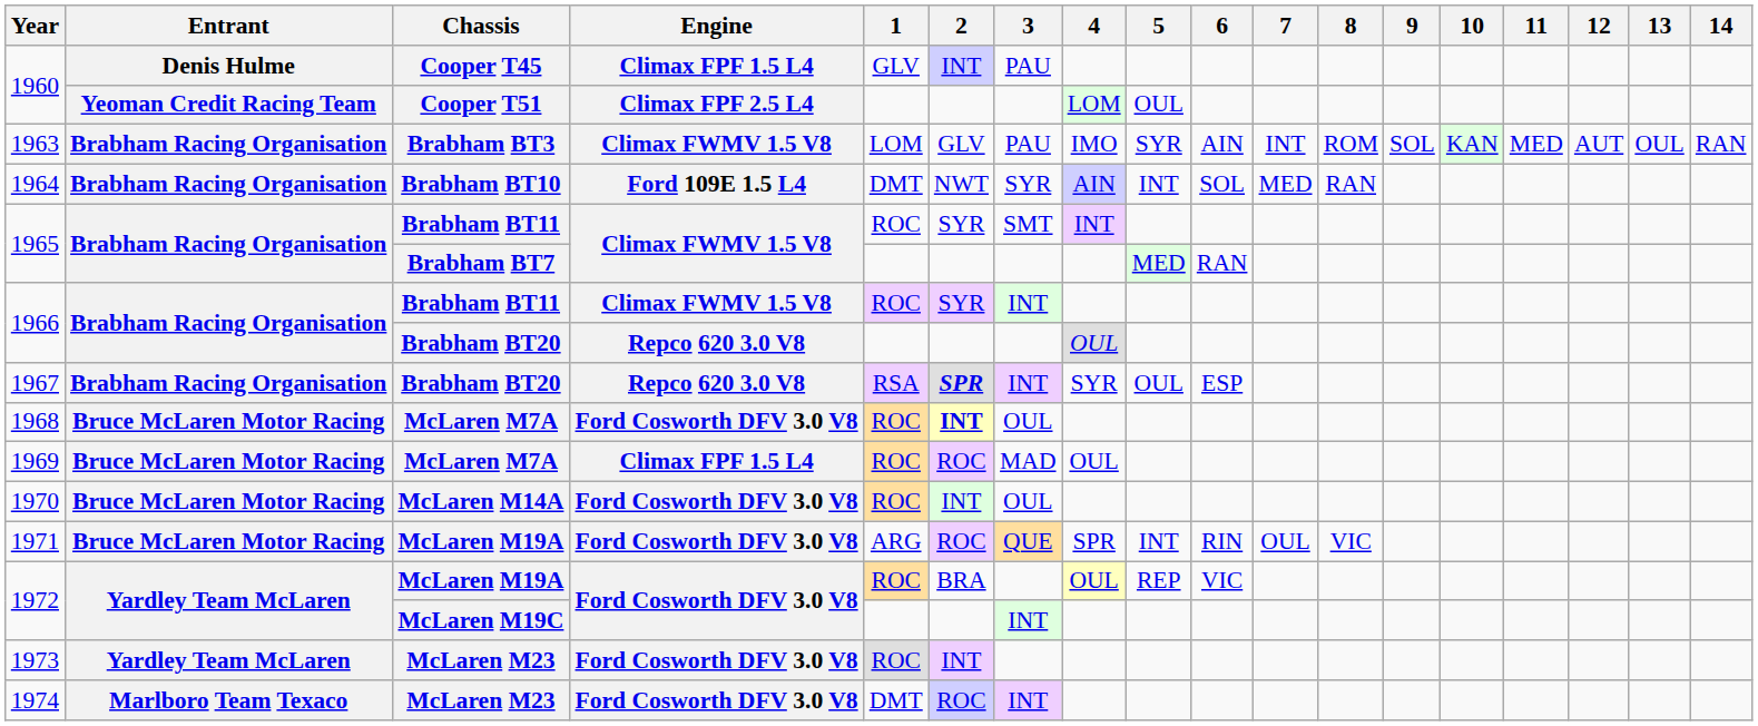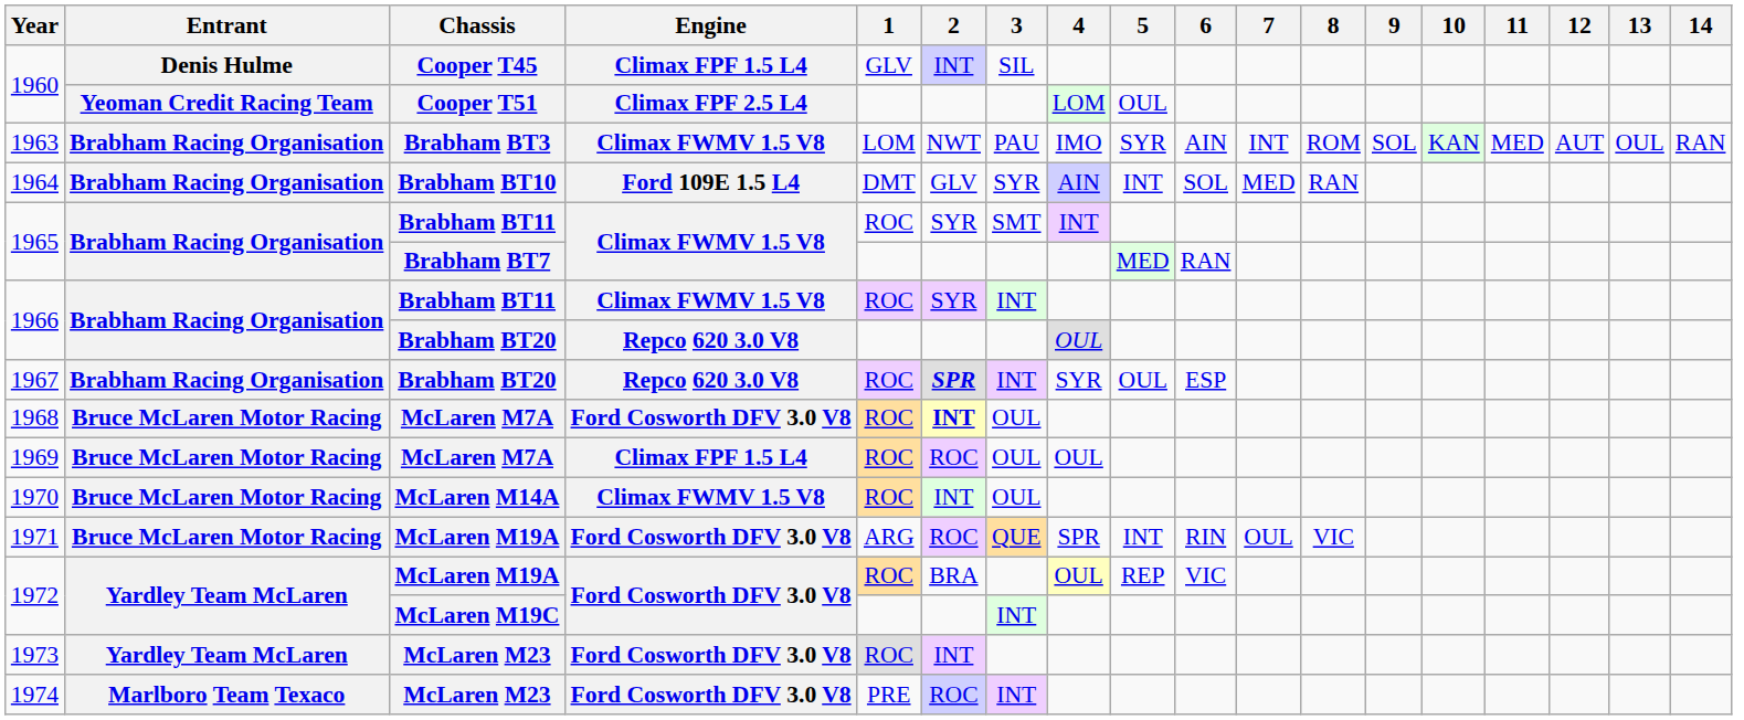1960 / Cooper T45 | 3: PAU -> SIL
1963 | 2: GLV -> NWT
1964 | 2: NWT -> GLV
1967 | 1: RSA -> ROC
1969 | 3: MAD -> OUL
1970 | Engine: Ford Cosworth DFV 3.0 V8 -> Climax FWMV 1.5 V8
1974 | 1: DMT -> PRE
